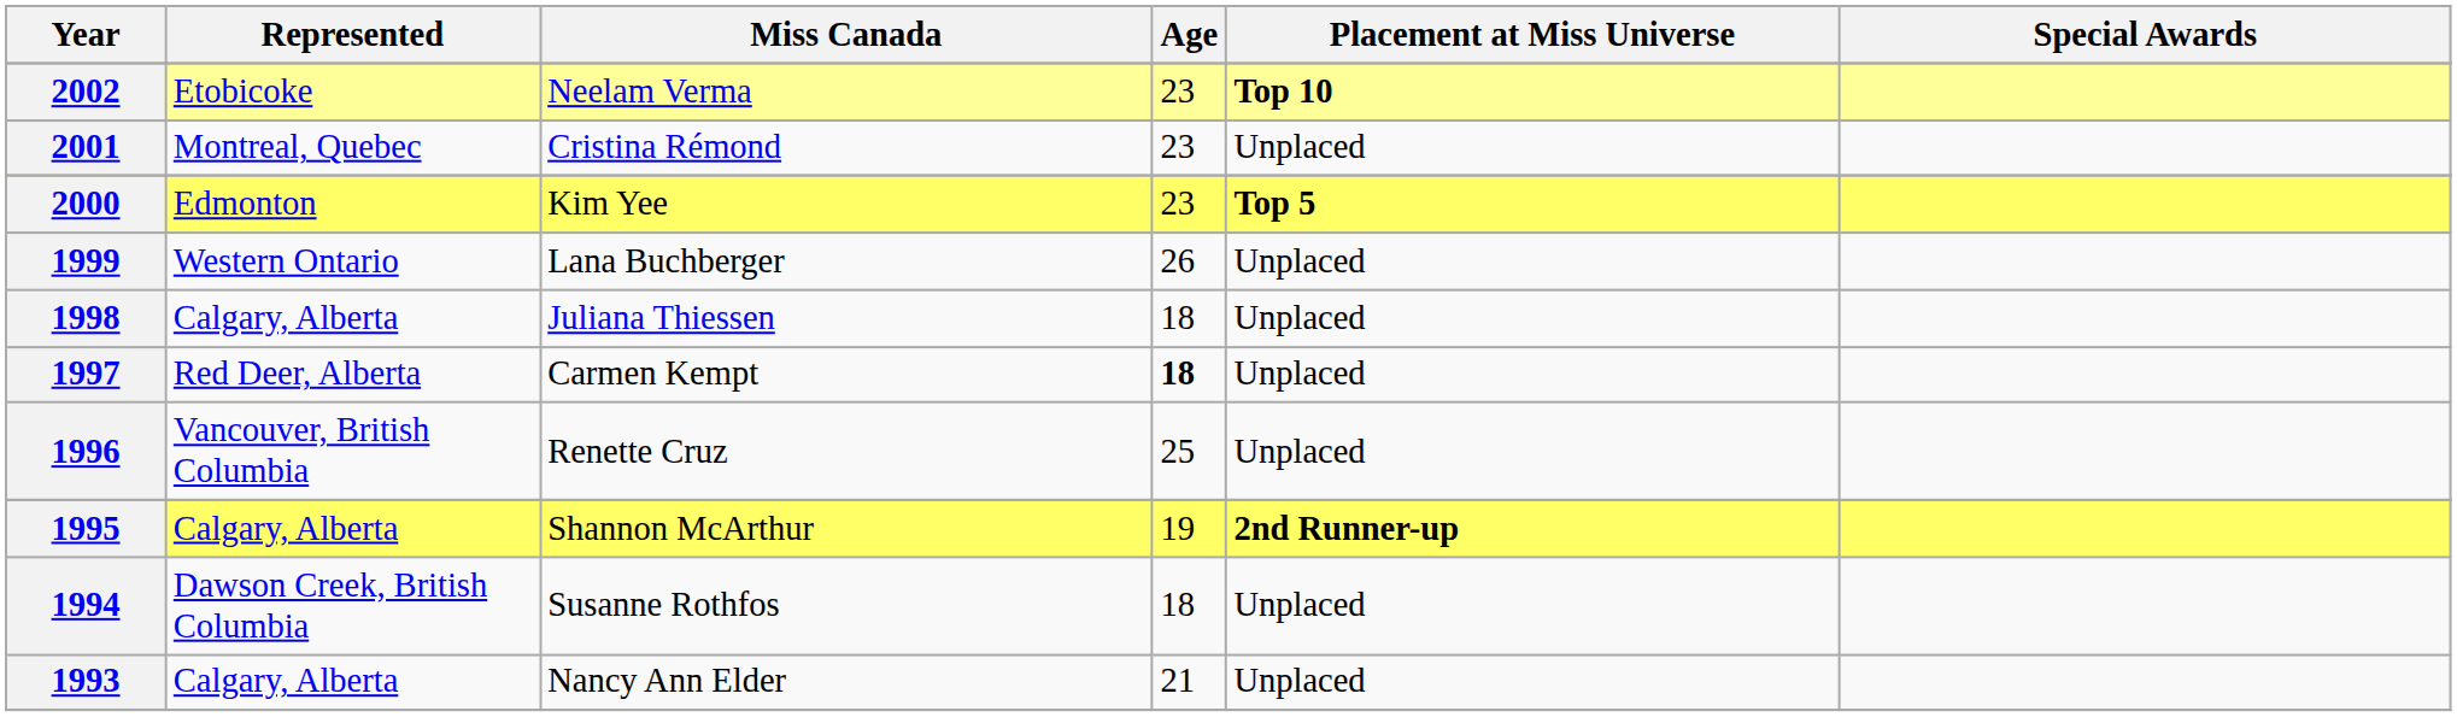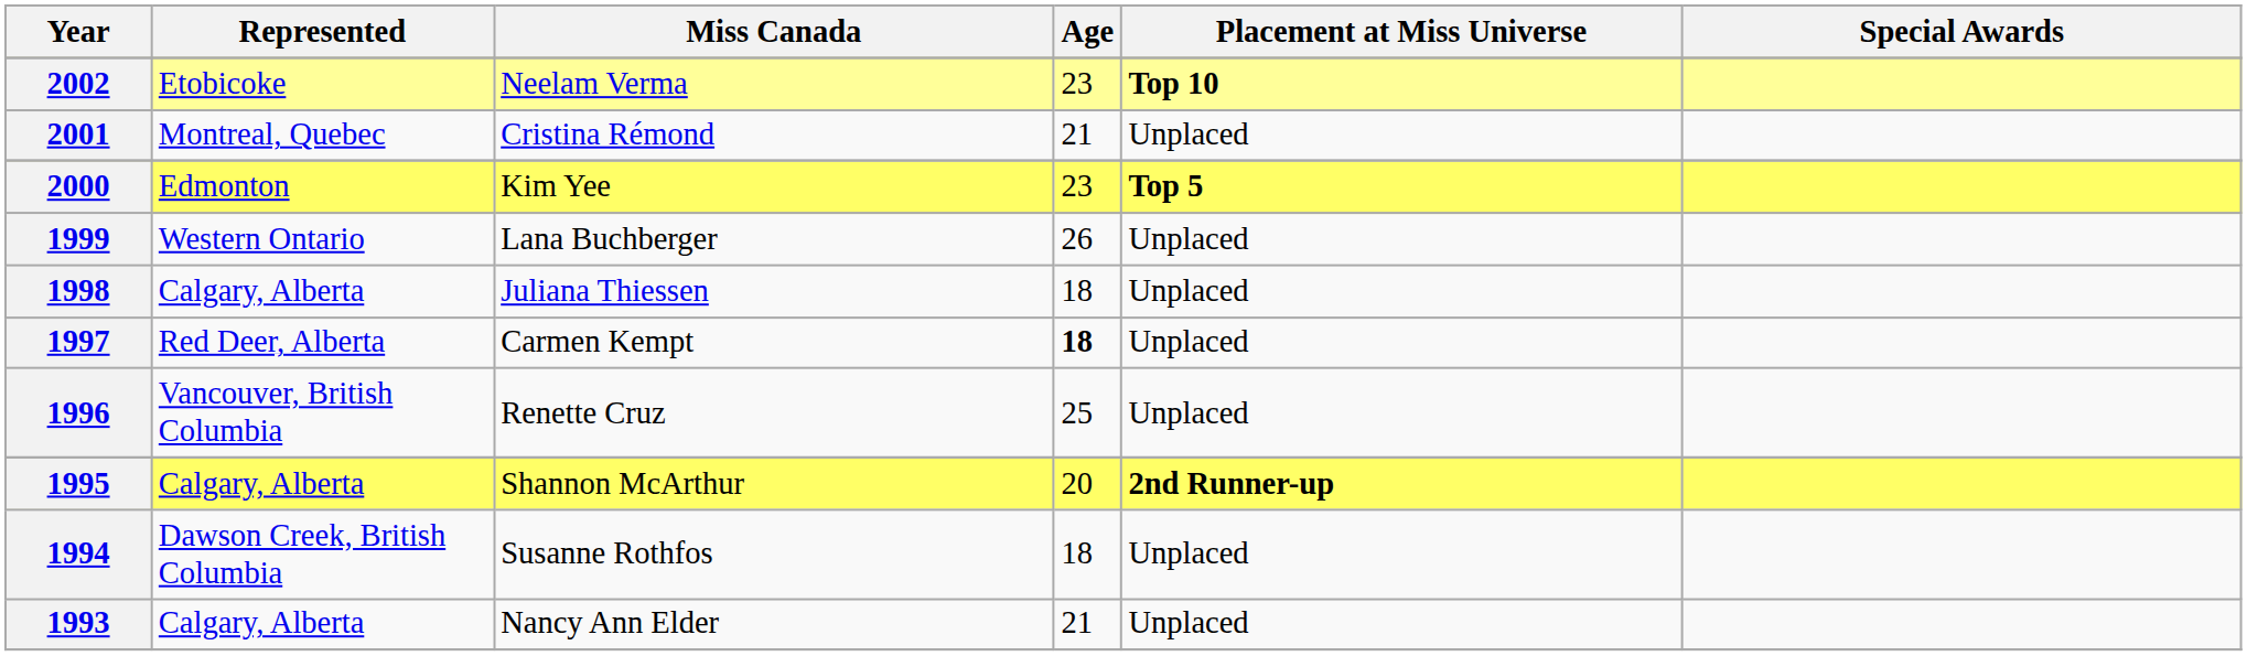2001 | Age: 23 -> 21
1995 | Age: 19 -> 20
